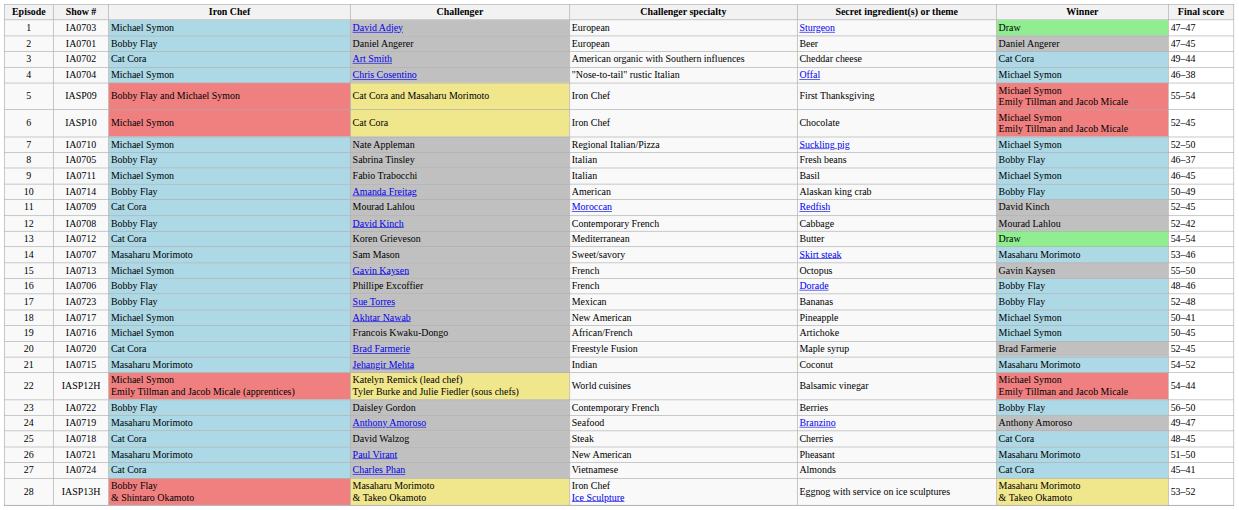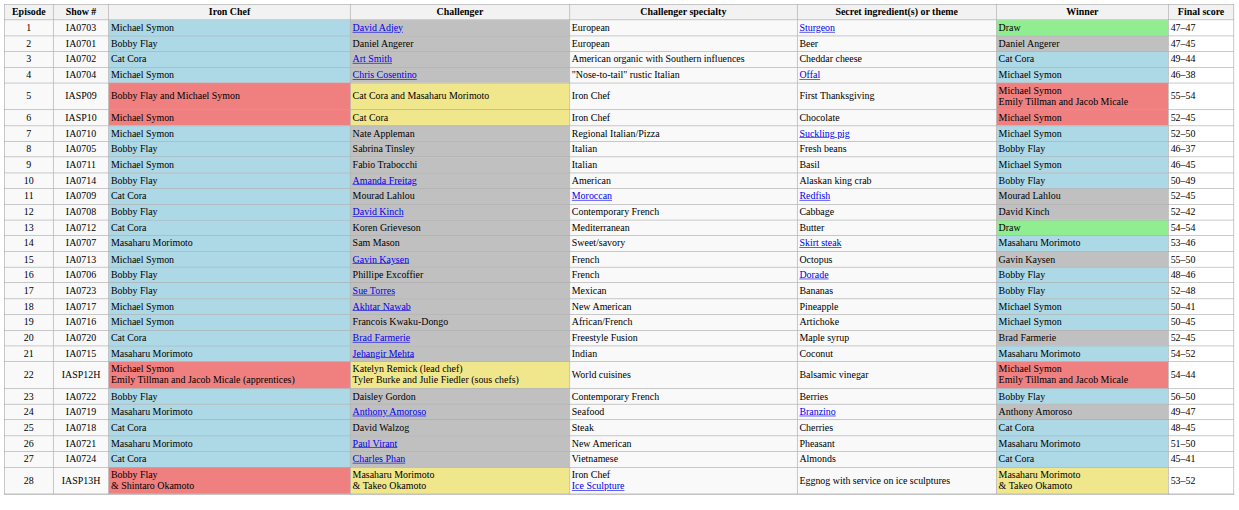IASP10 | Winner: Michael Symon Emily Tillman and Jacob Micale -> Michael Symon
IA0709 | Winner: David Kinch -> Mourad Lahlou
IA0708 | Winner: Mourad Lahlou -> David Kinch
